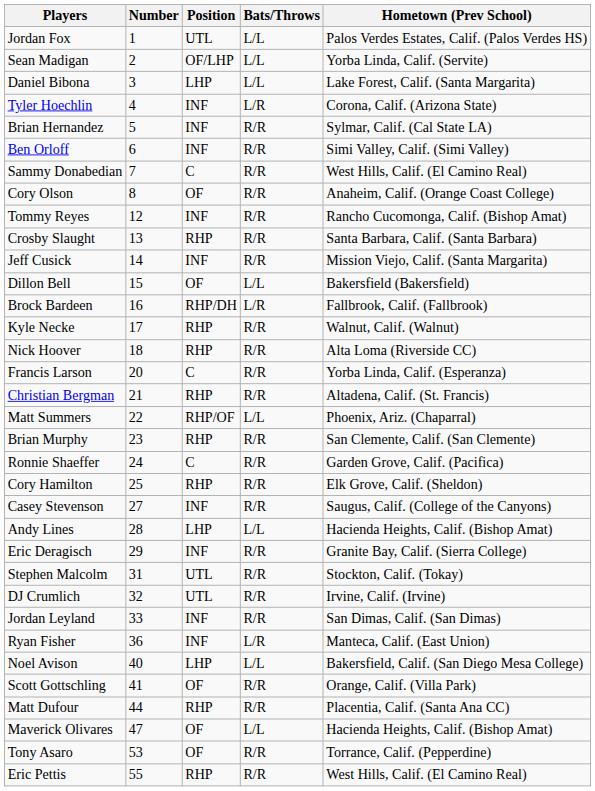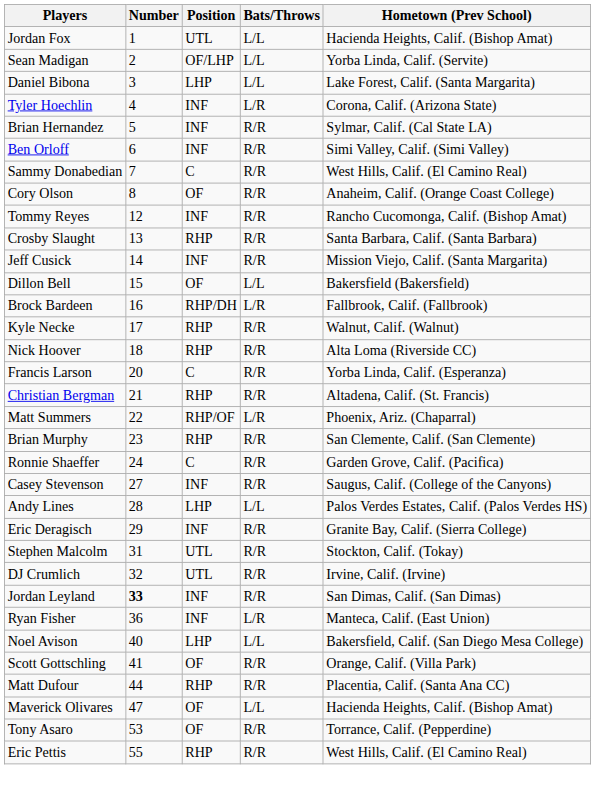Jordan Fox | Hometown (Prev School): Palos Verdes Estates, Calif. (Palos Verdes HS) -> Hacienda Heights, Calif. (Bishop Amat)
Matt Summers | Bats/Throws: L/L -> L/R
- row: Cory Hamilton | 25 | RHP | R/R | Elk Grove, Calif. (Sheldon)
Andy Lines | Hometown (Prev School): Hacienda Heights, Calif. (Bishop Amat) -> Palos Verdes Estates, Calif. (Palos Verdes HS)
Jordan Leyland | Number: normal -> bold
